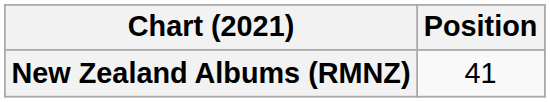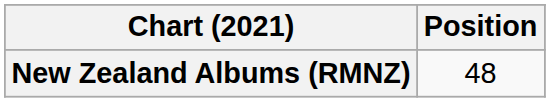New Zealand Albums (RMNZ) | Position: 41 -> 48
